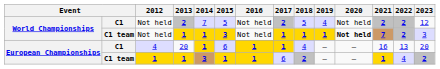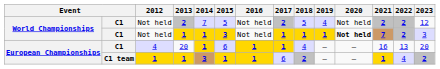Not held / 1 | column 2: C1 team -> C1
